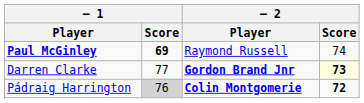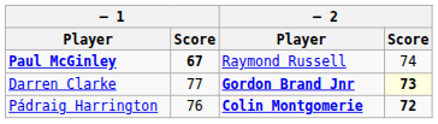Paul McGinley | – 1 / Score: 69 -> 67
Pádraig Harrington | – 1 / Score: lightgrey background -> no background
